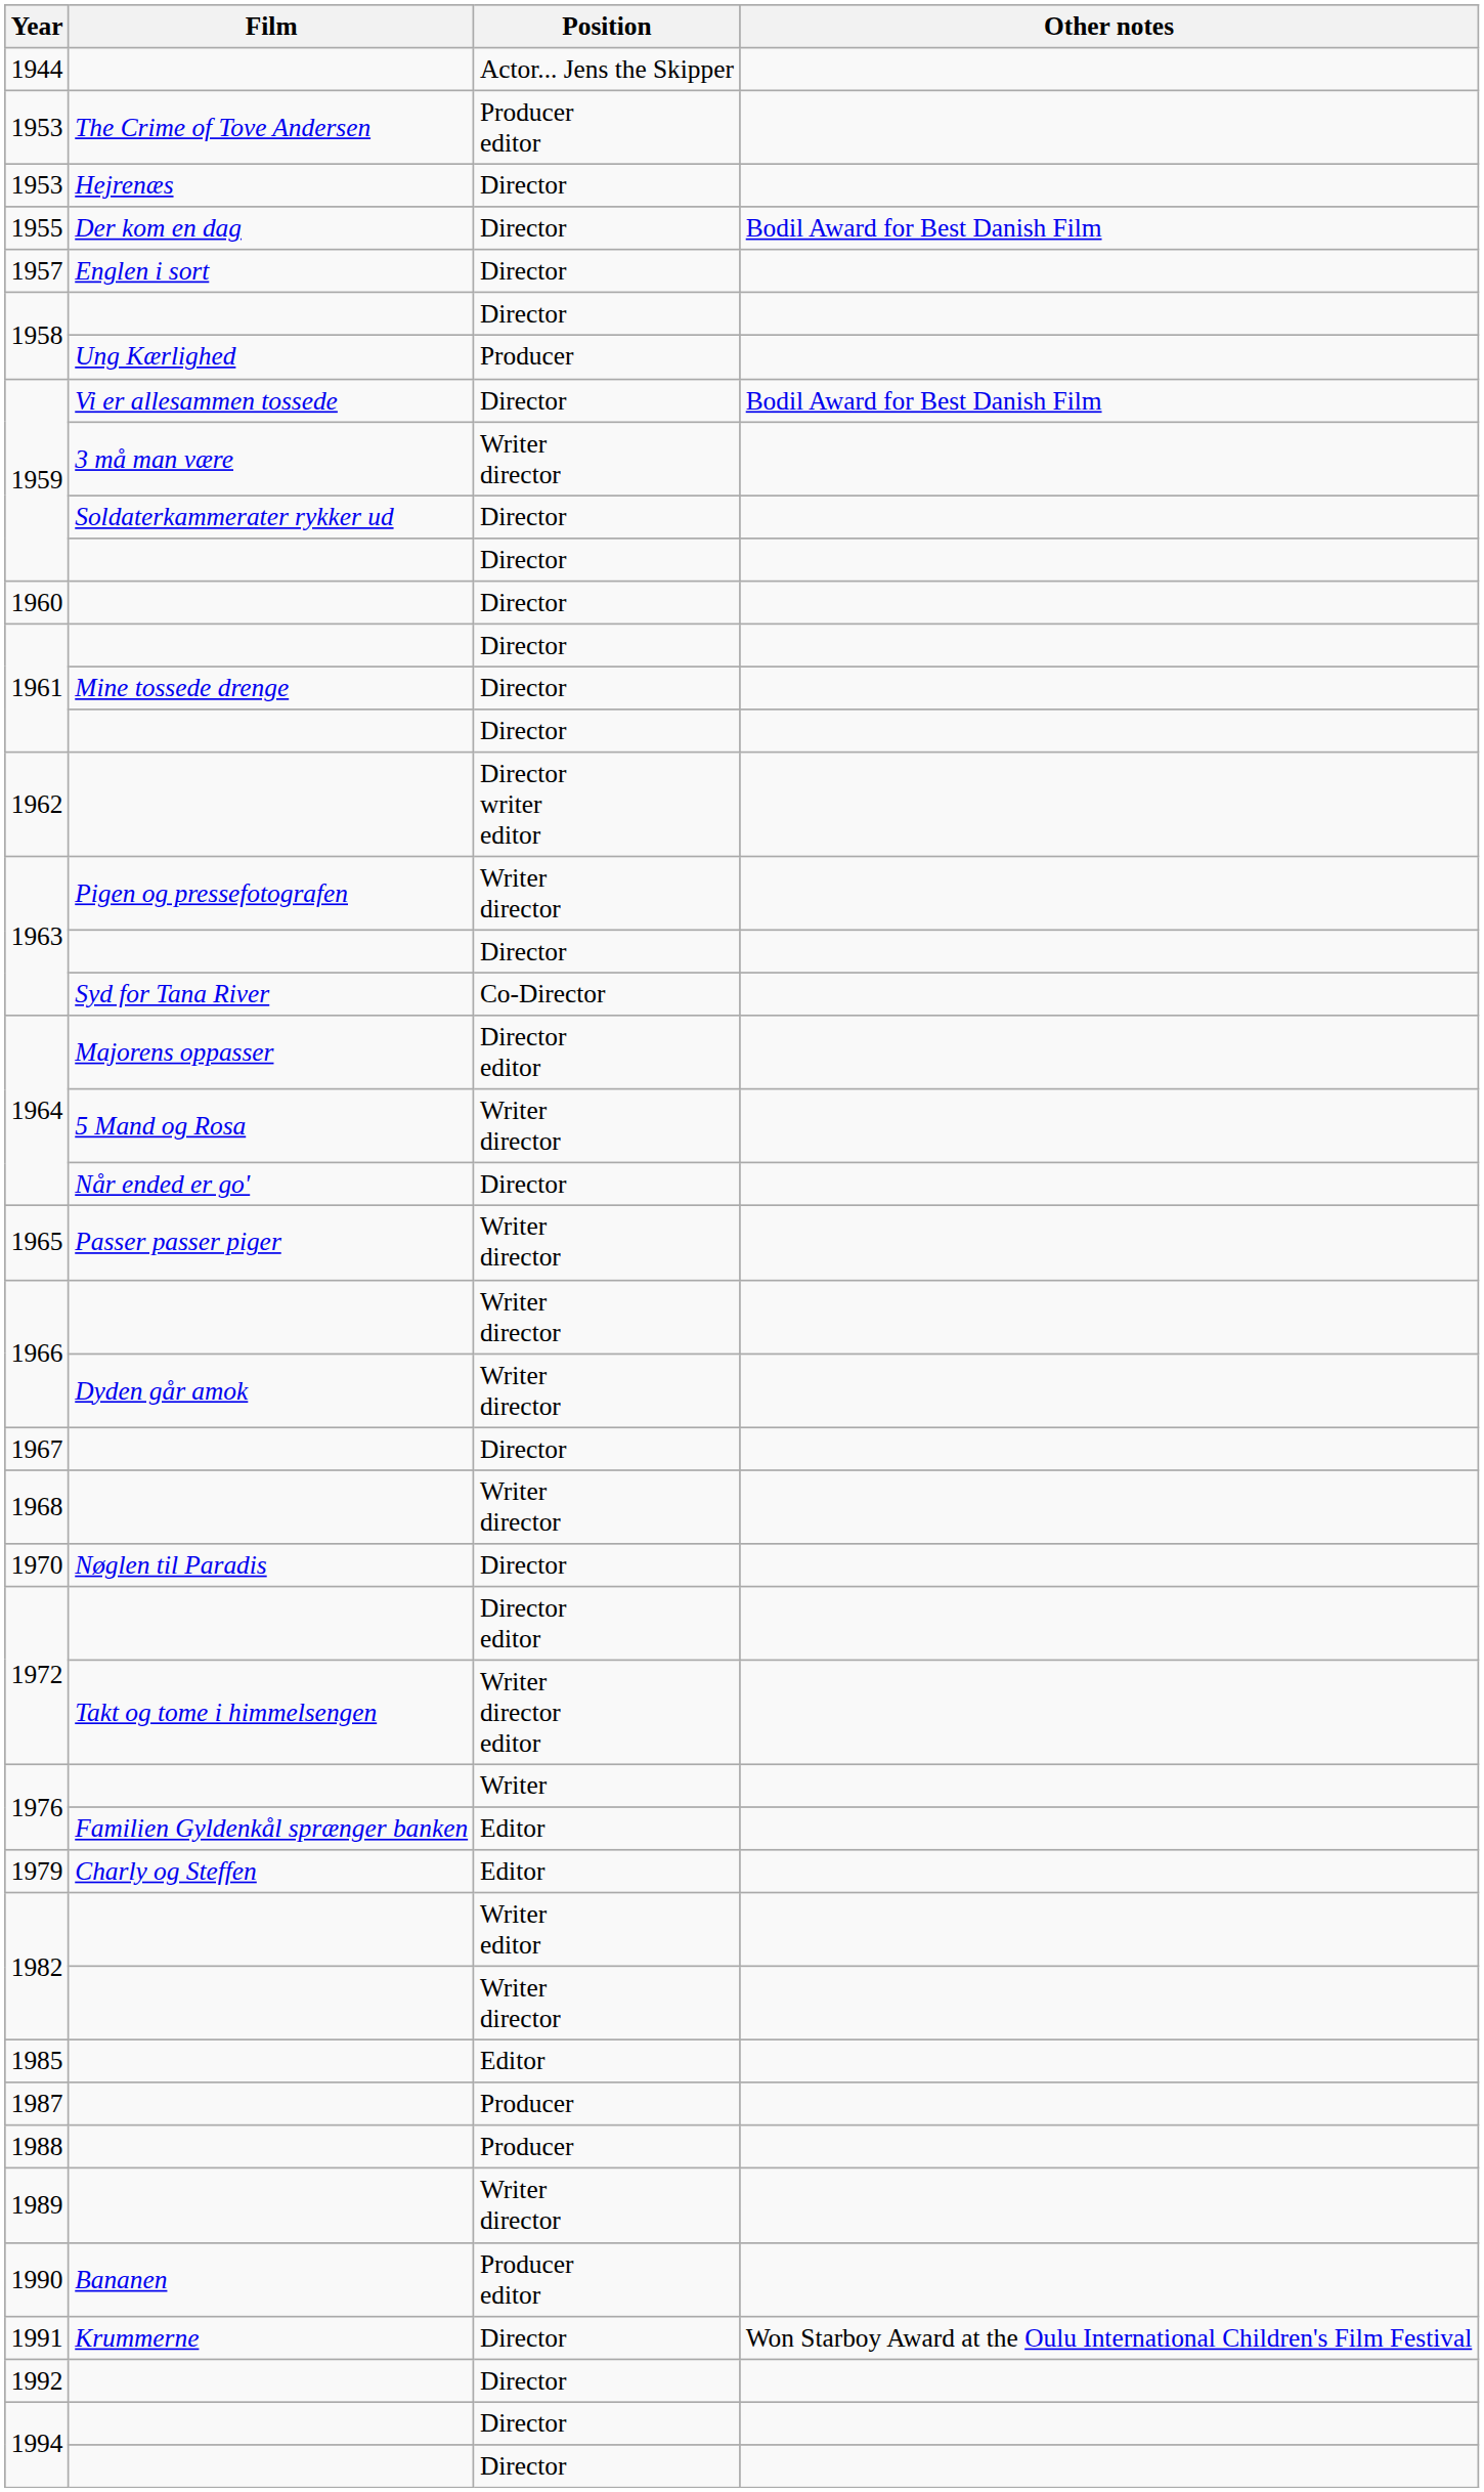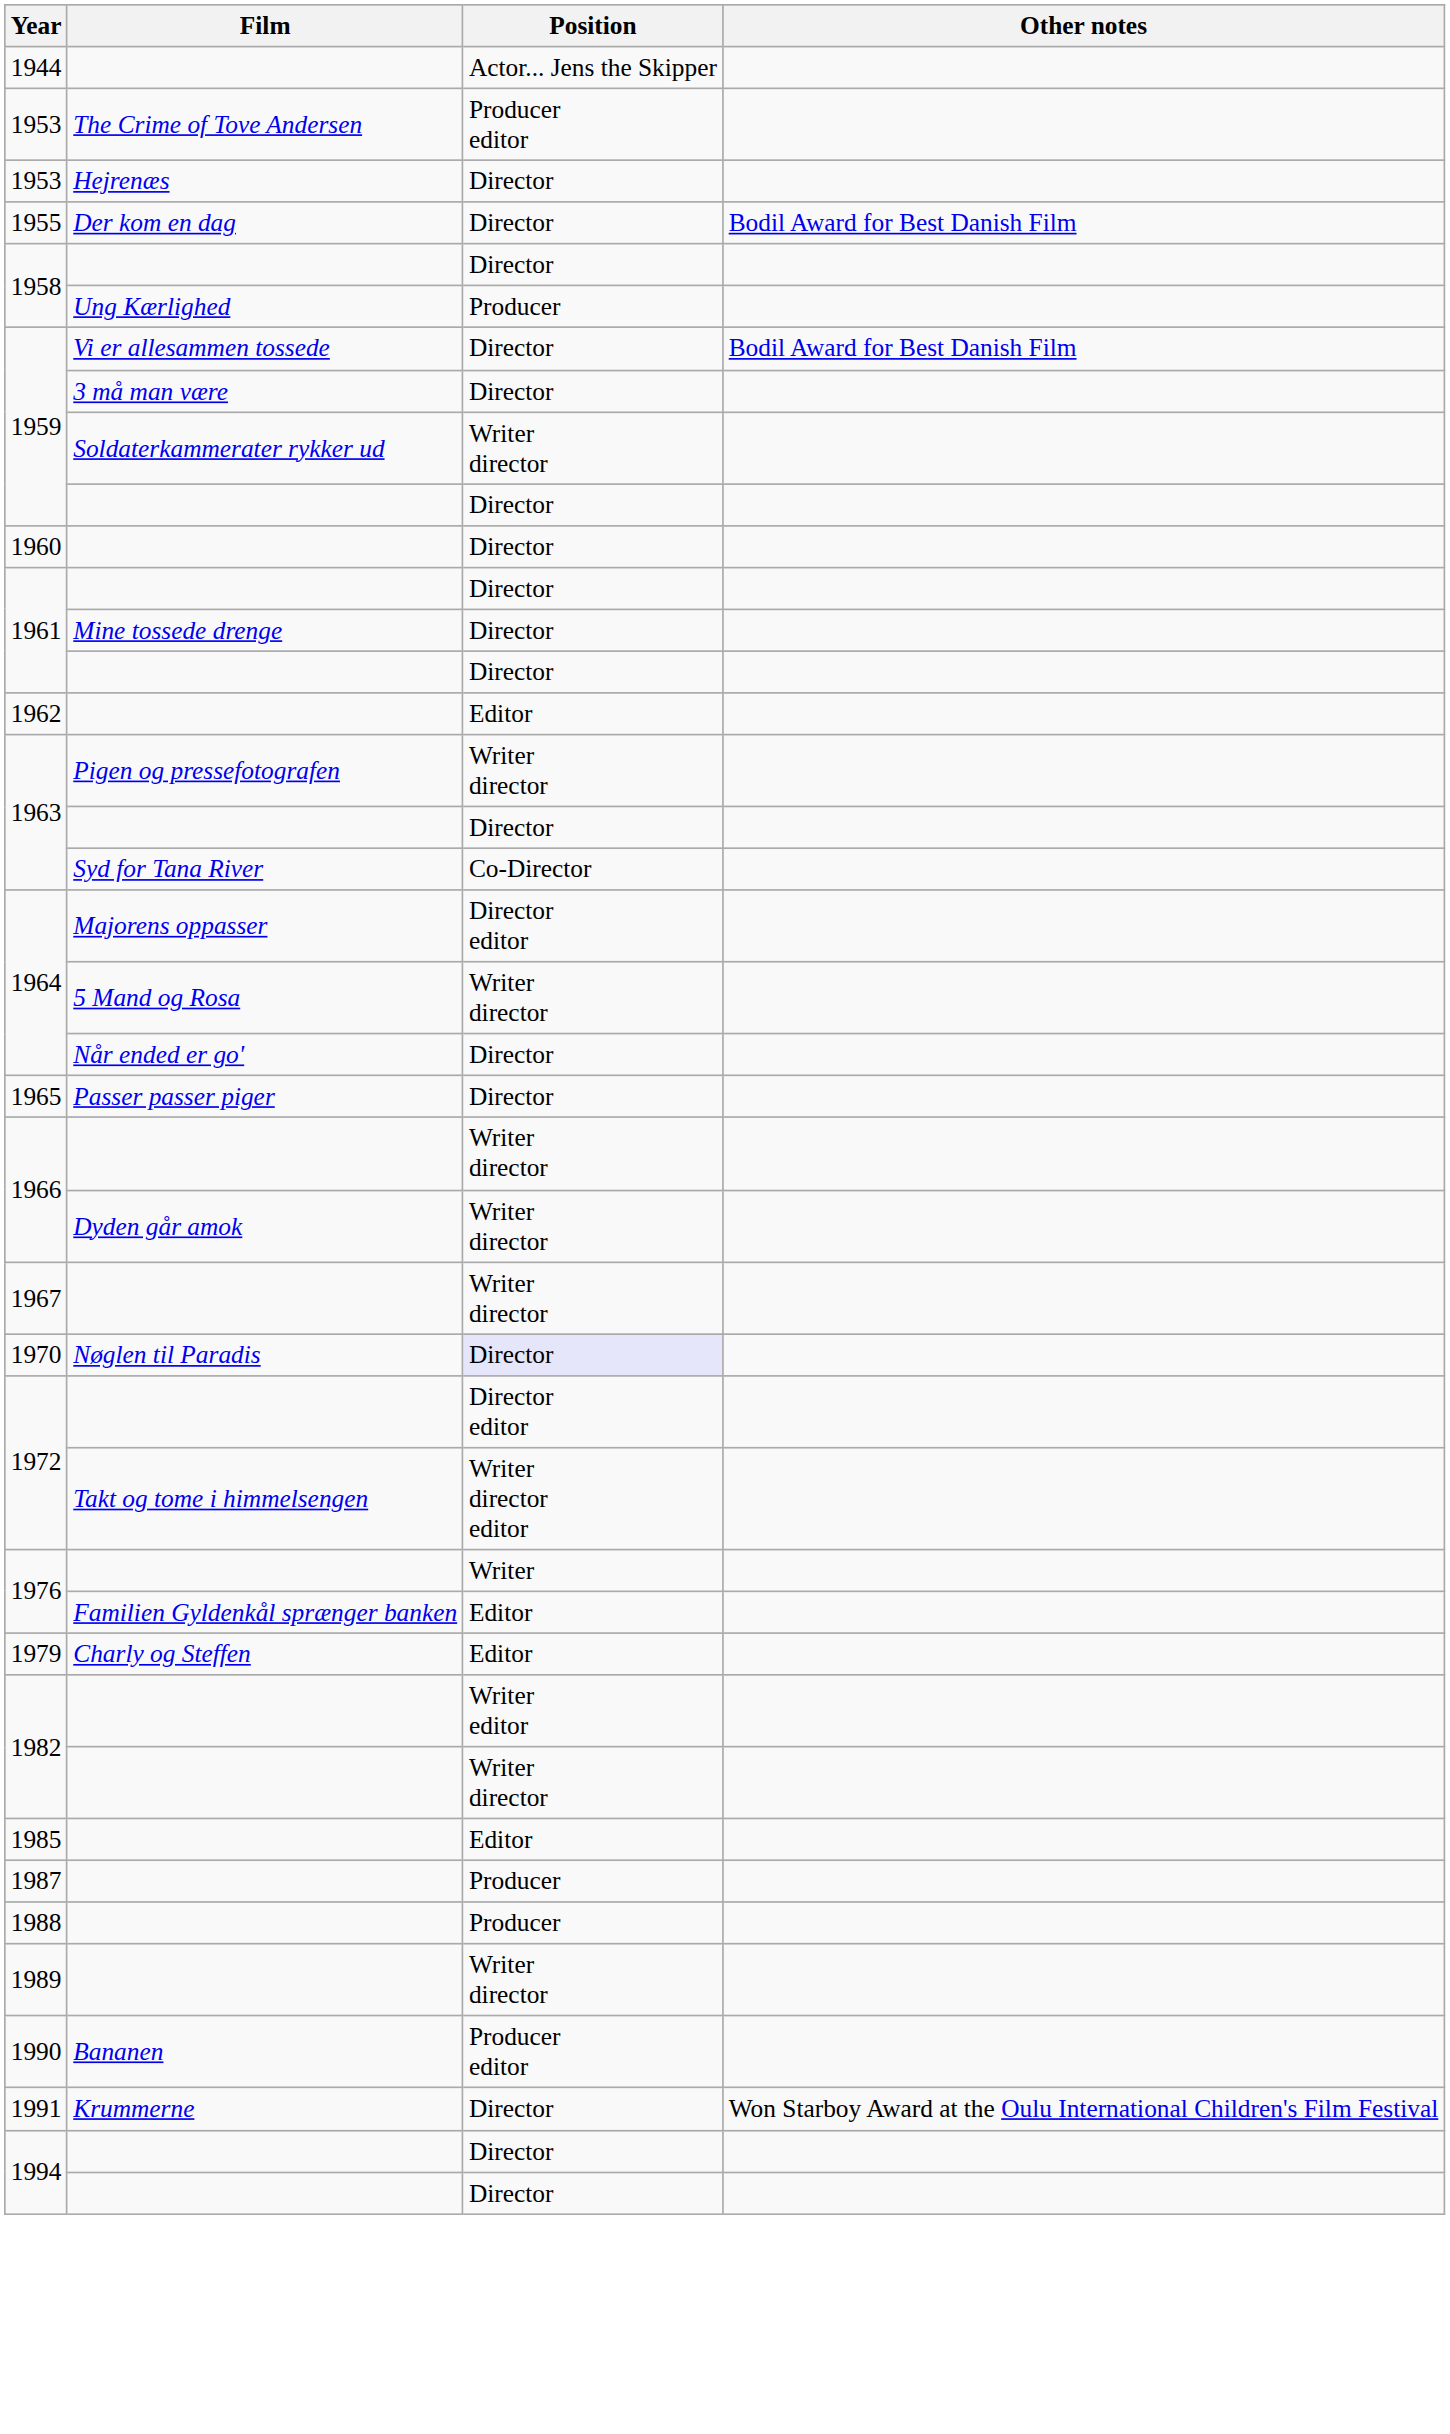- row: 1957 | Englen i sort | Director
1959 / 3 må man være | Position: Writer director -> Director
1959 / Soldaterkammerater rykker ud | Position: Director -> Writer director
1962 | Position: Director writer editor -> Editor
1965 | Position: Writer director -> Director
1967 | Position: Director -> Writer director
- row: 1968 | Writer director
1970 | Position: no background -> lavender background
- row: 1992 | Director
